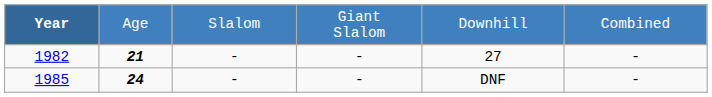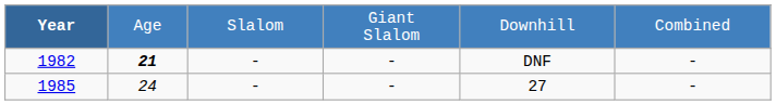1982 | column 5: 27 -> DNF
1985 | column 2: bold -> normal
1985 | column 5: DNF -> 27
